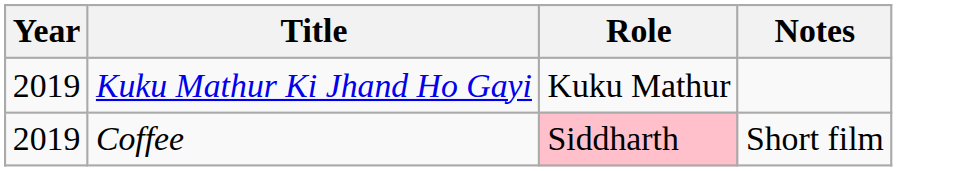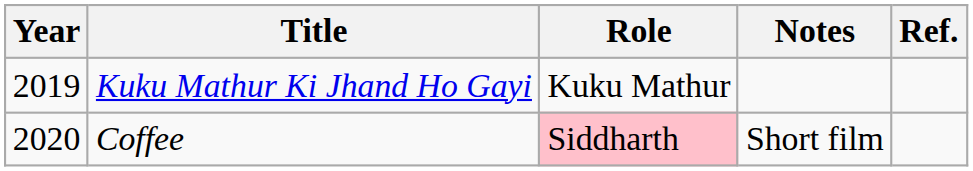+ column: Ref.
Coffee | Year: 2019 -> 2020
